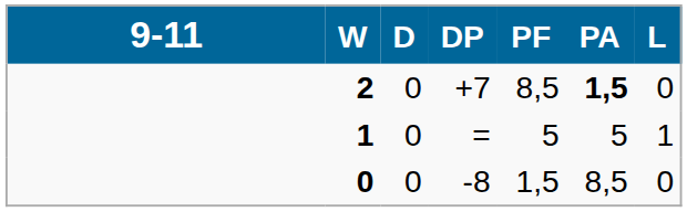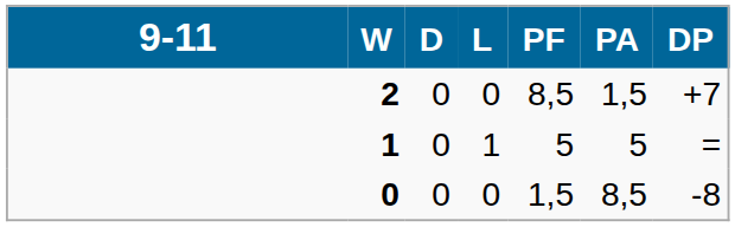columns swapped: L <-> DP
2 | PA: bold -> normal
